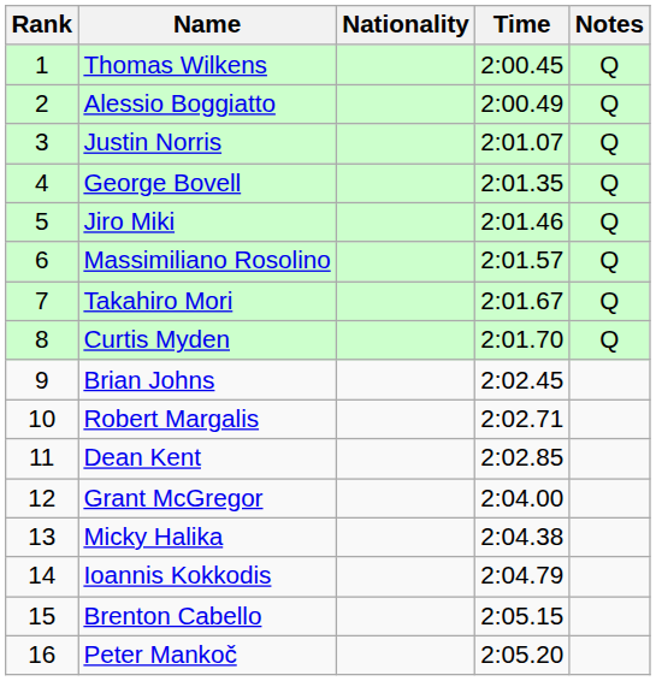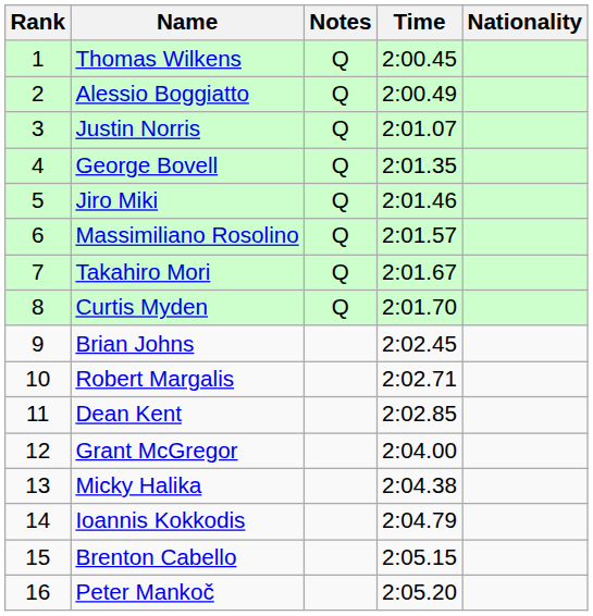columns swapped: Nationality <-> Notes
